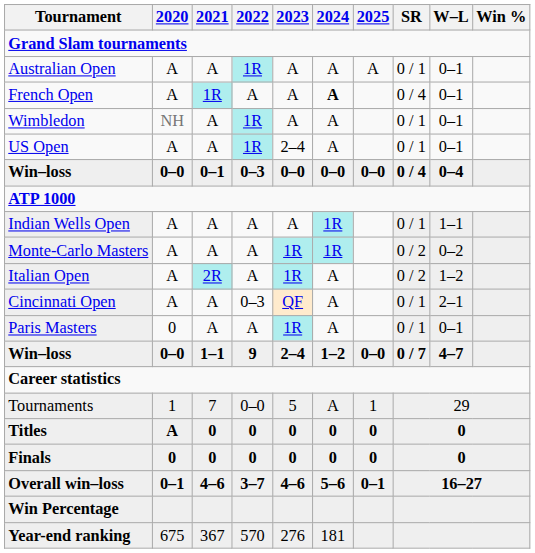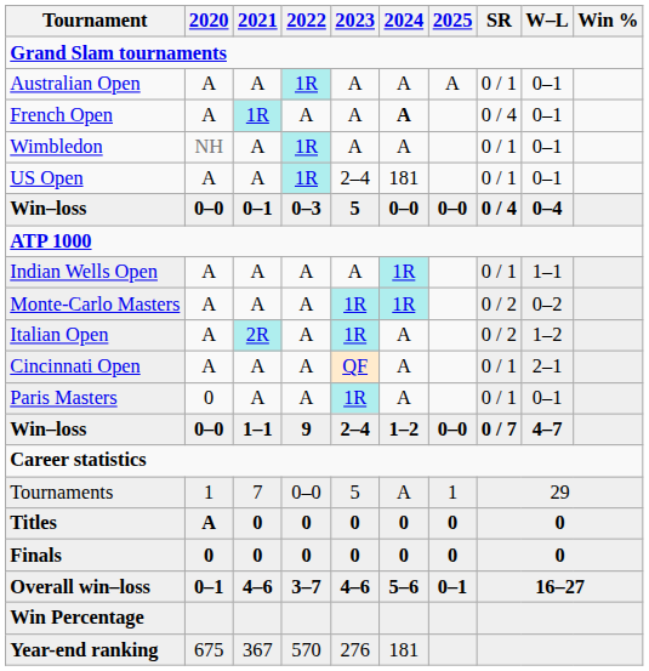US Open | 2024: A -> 181
Win–loss / 0–1 | 2023: 0–0 -> 5
Cincinnati Open | 2022: 0–3 -> A
